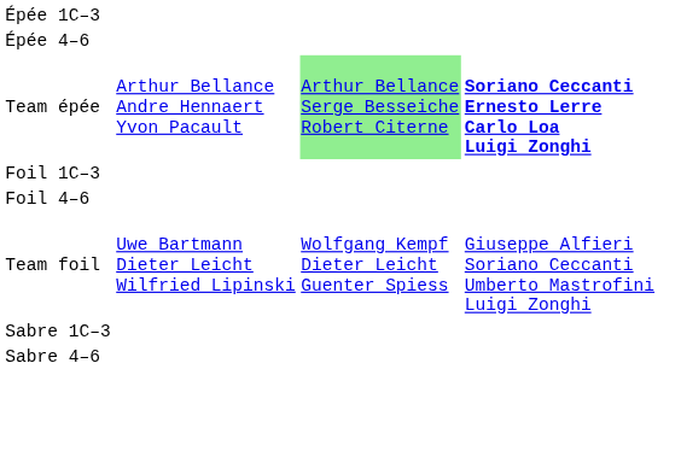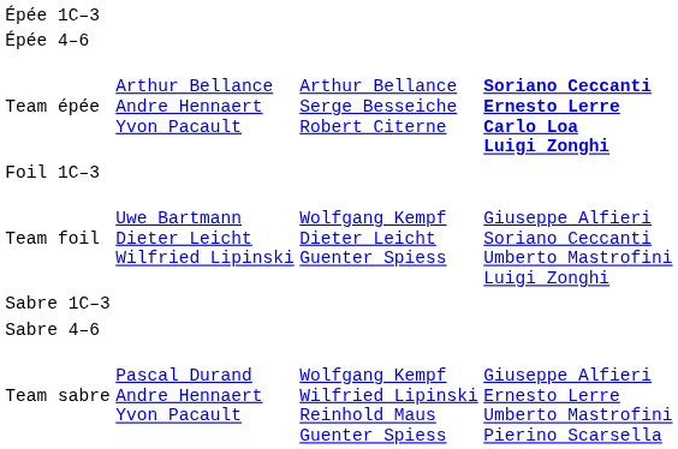Team épée | column 3: lightgreen background -> no background
- row: Foil 4–6
+ row: Team sabre | Pascal Durand Andre Hennaert Yvon Pacault | Wolfgang Kempf Wilfried Lipinski Reinhold Maus Guenter Spiess | Giuseppe Alfieri Ernesto Lerre Umberto Mastrofini Pierino Scarsella
